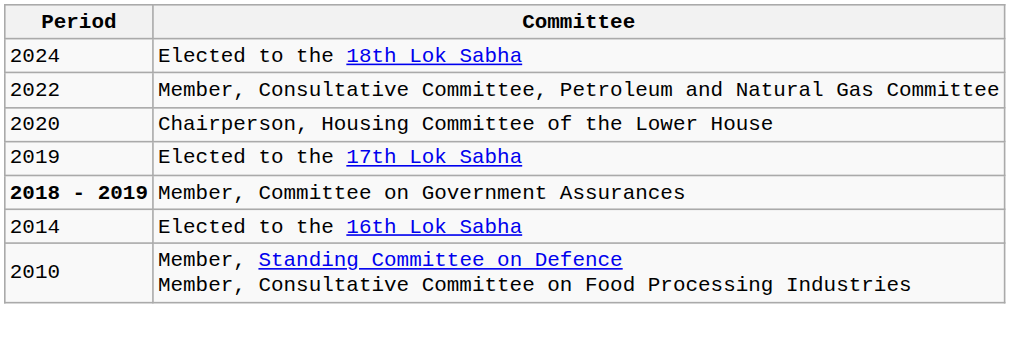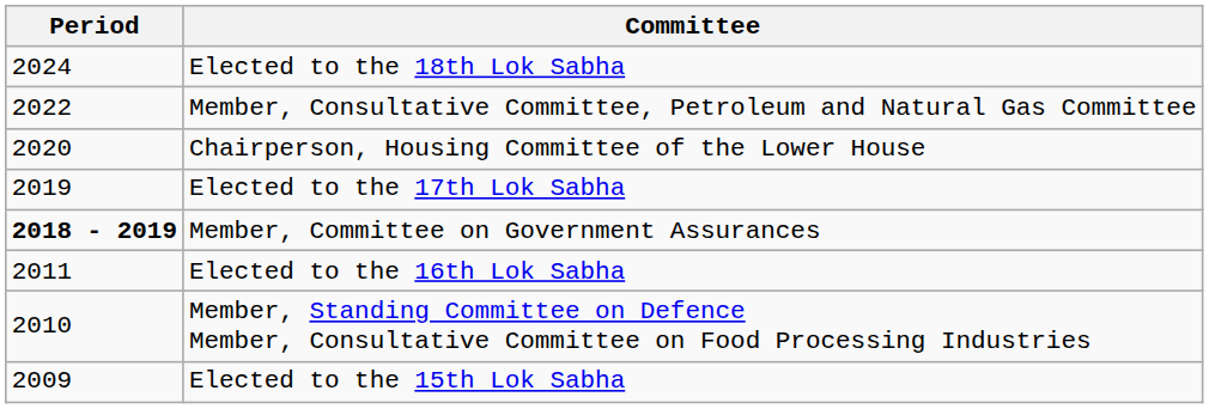Elected to the 16th Lok Sabha | Period: 2014 -> 2011
+ row: 2009 | Elected to the 15th Lok Sabha
